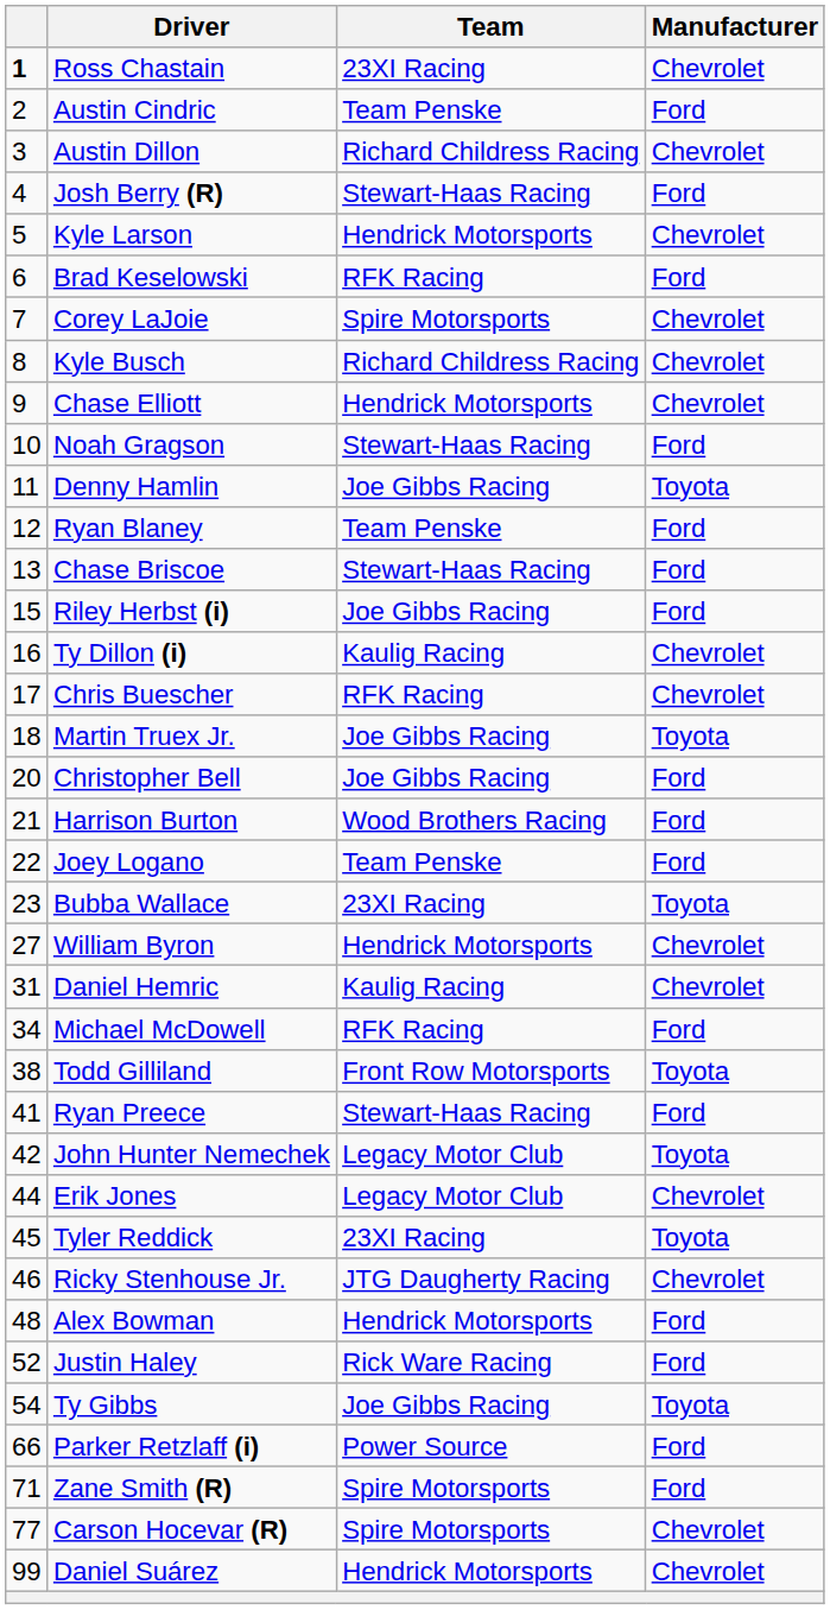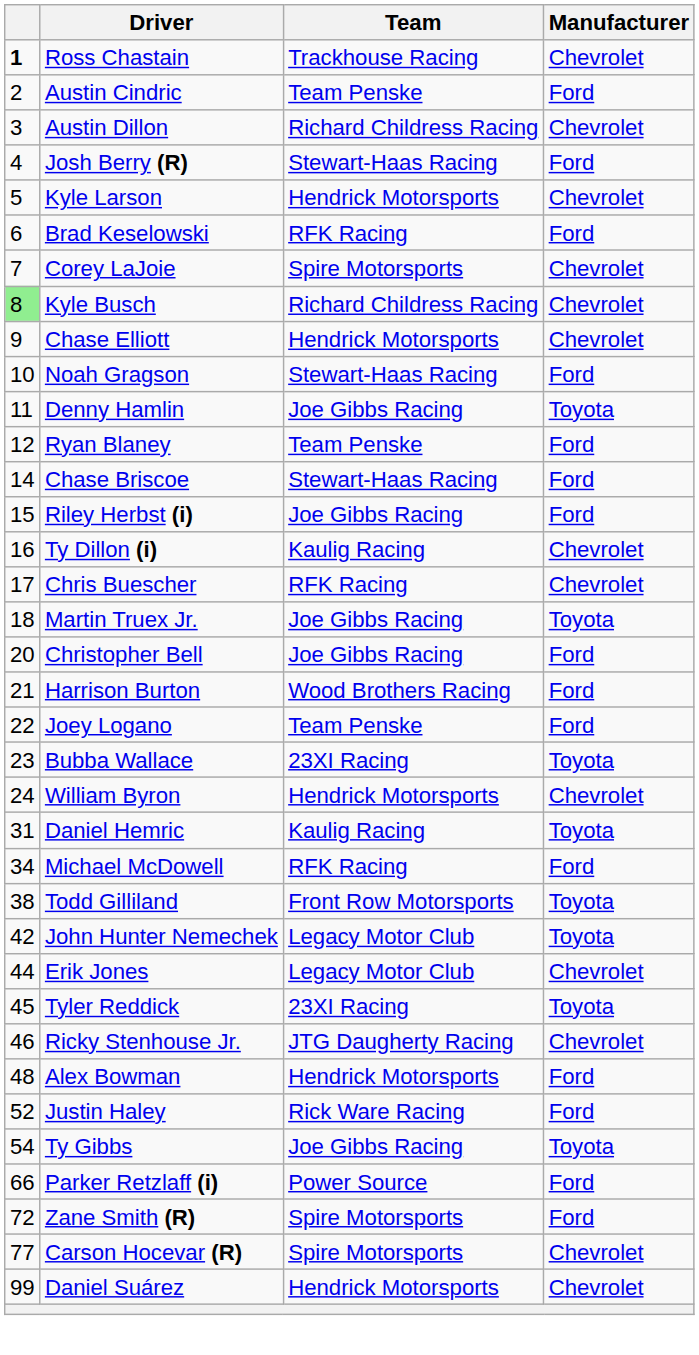Ross Chastain | Team: 23XI Racing -> Trackhouse Racing
Kyle Busch | column 1: no background -> lightgreen background
Chase Briscoe | column 1: 13 -> 14
William Byron | column 1: 27 -> 24
Daniel Hemric | Manufacturer: Chevrolet -> Toyota
- row: 41 | Ryan Preece | Stewart-Haas Racing | Ford
Zane Smith (R) | column 1: 71 -> 72
